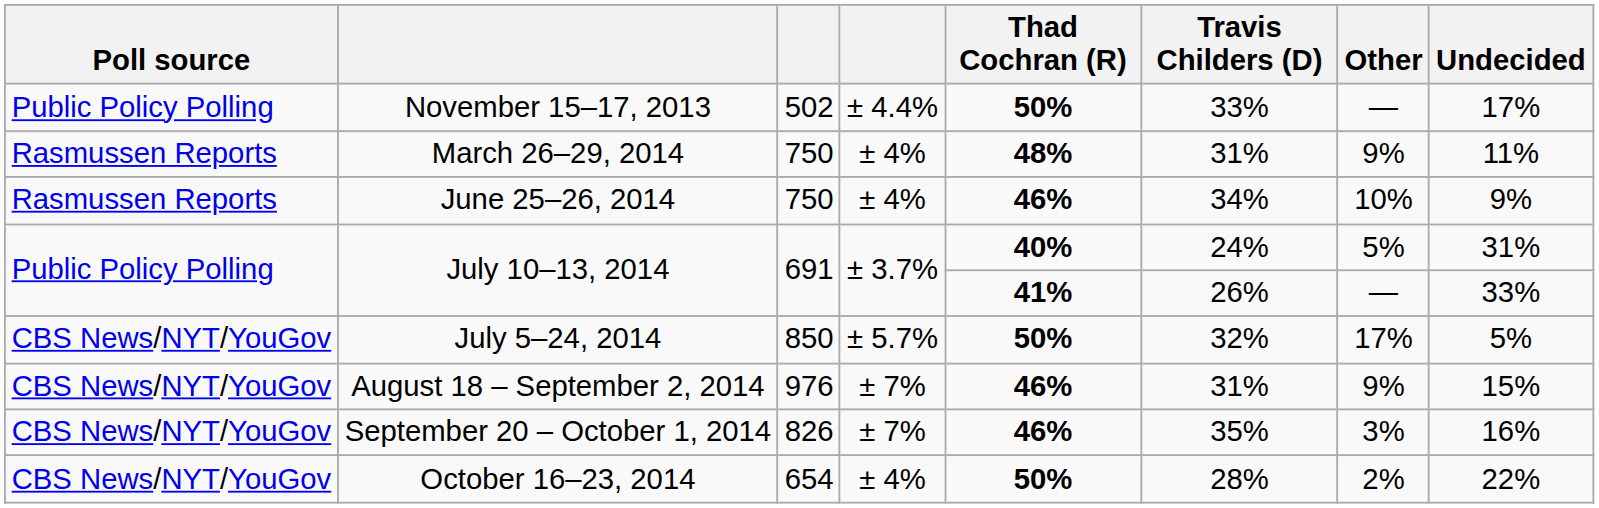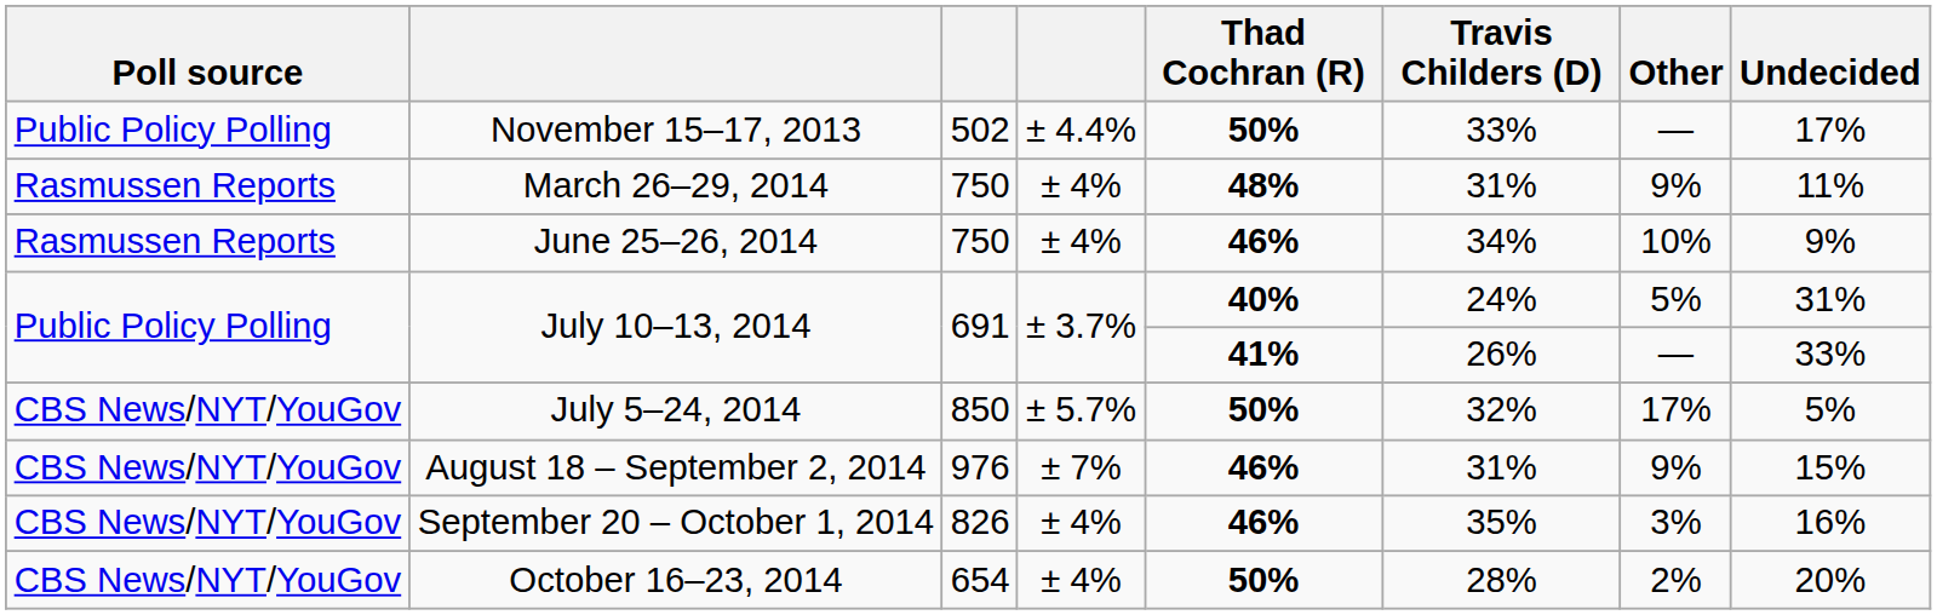September 20 – October 1, 2014 | column 4: ± 7% -> ± 4%
October 16–23, 2014 | Undecided: 22% -> 20%
